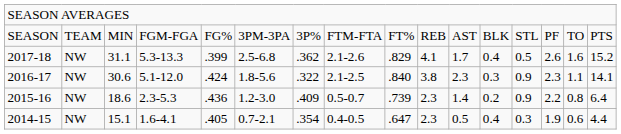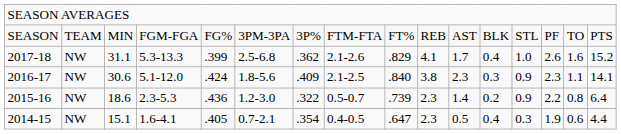2017-18 | column 13: 0.5 -> 1.0
2016-17 | column 7: .322 -> .409
2015-16 | column 7: .409 -> .322
